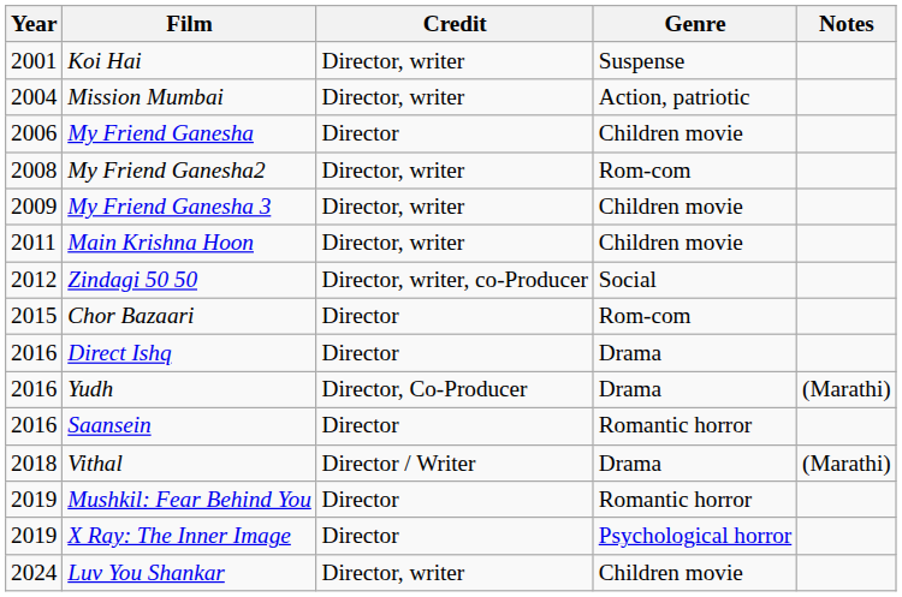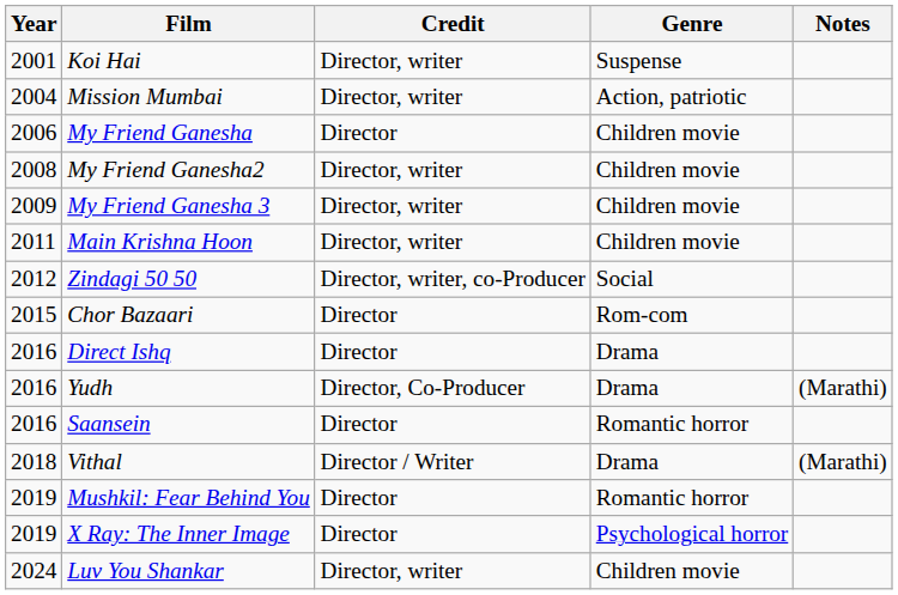My Friend Ganesha2 | Genre: Rom-com -> Children movie
